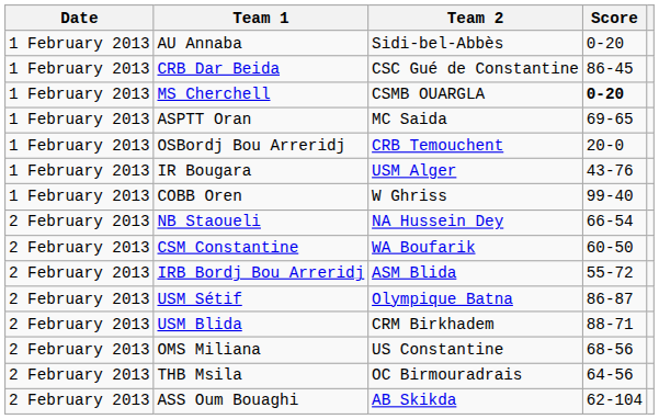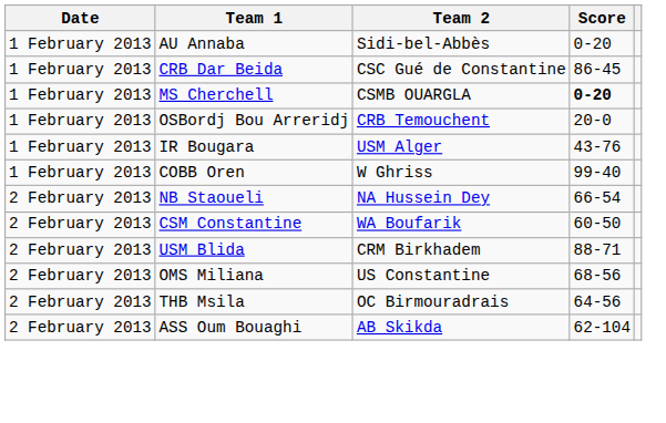- row: 1 February 2013 | ASPTT Oran | MC Saida | 69-65
- row: 2 February 2013 | IRB Bordj Bou Arreridj | ASM Blida | 55-72
- row: 2 February 2013 | USM Sétif | Olympique Batna | 86-87
